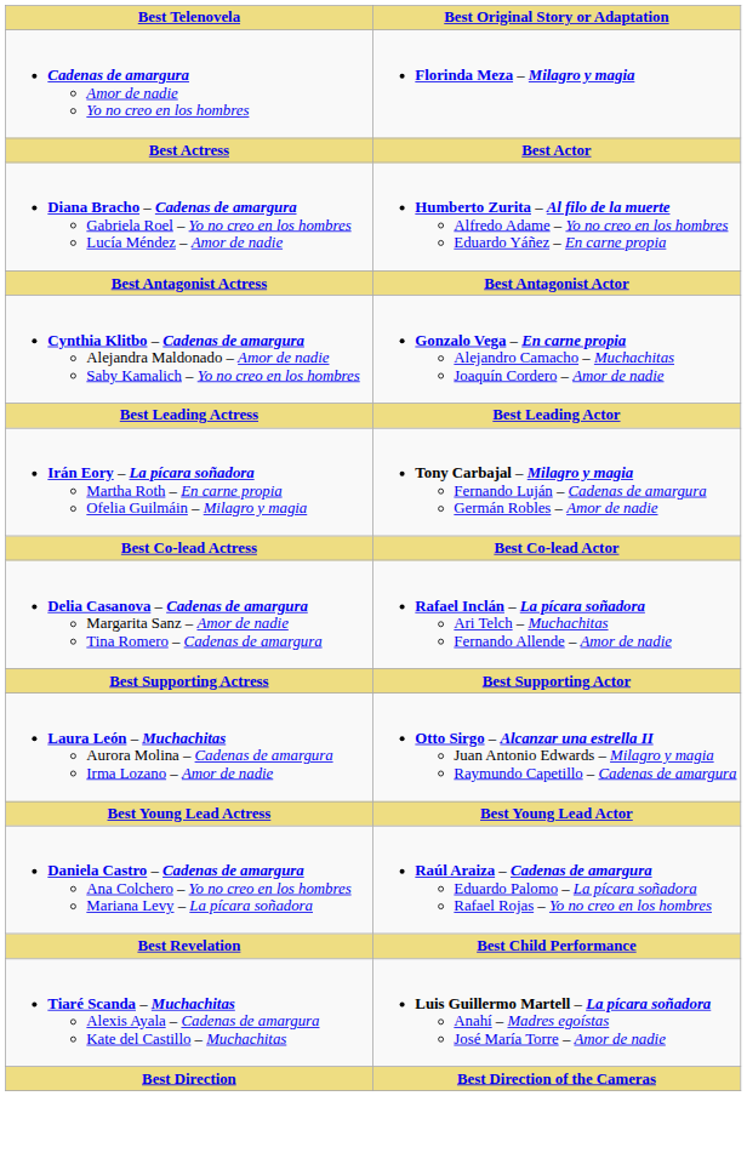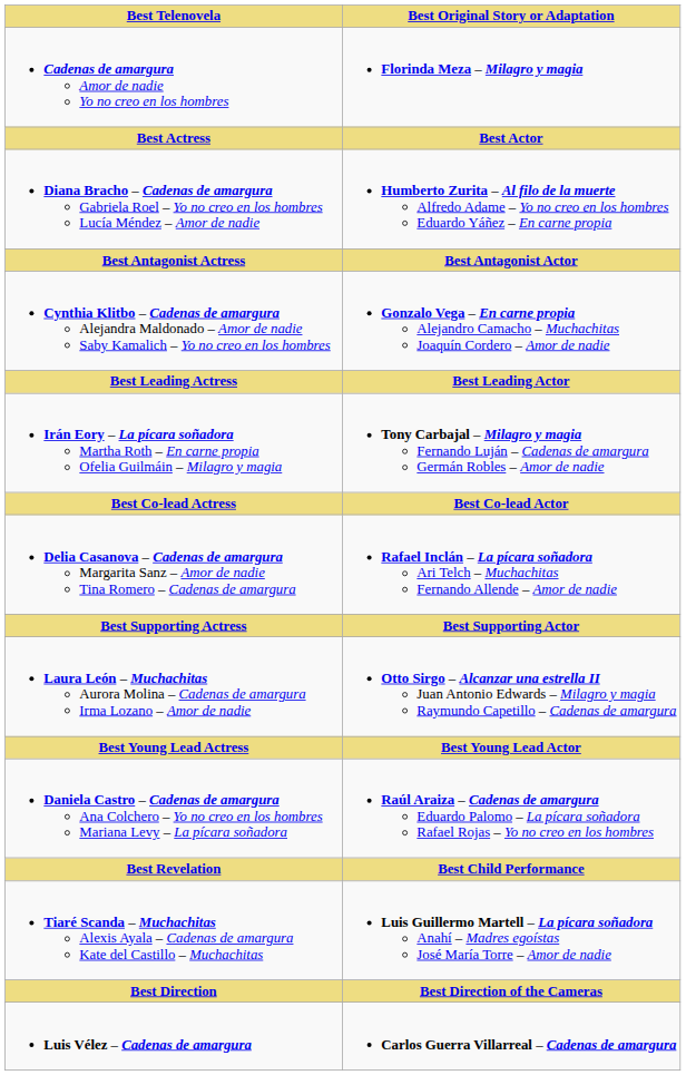+ row: Luis Vélez – Cadenas de amargura | Carlos Guerra Villarreal – Cadenas de amargura
